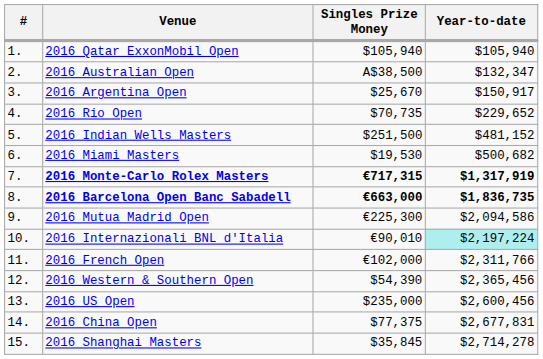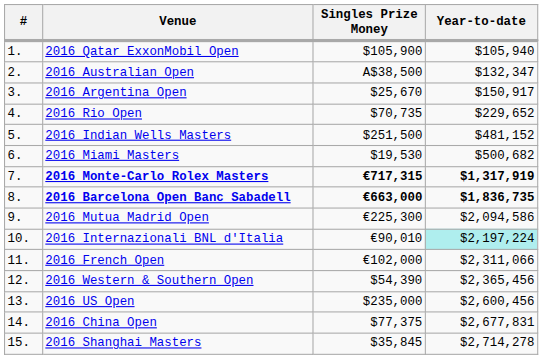2016 Qatar ExxonMobil Open | Singles Prize Money: $105,940 -> $105,900
2016 French Open | Year-to-date: $2,311,766 -> $2,311,066
